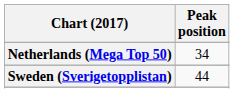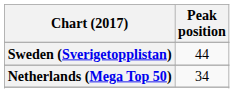rows swapped: Netherlands (Mega Top 50) <-> Sweden (Sverigetopplistan)
